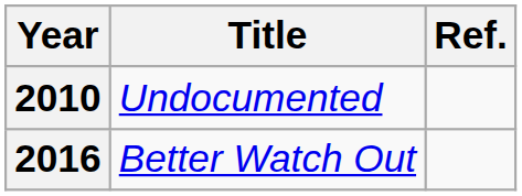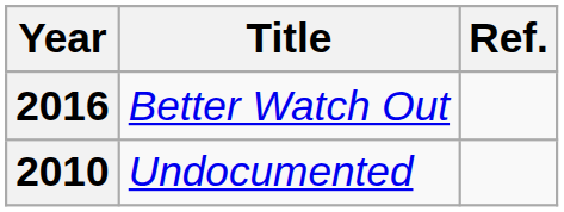rows swapped: 2010 <-> 2016
